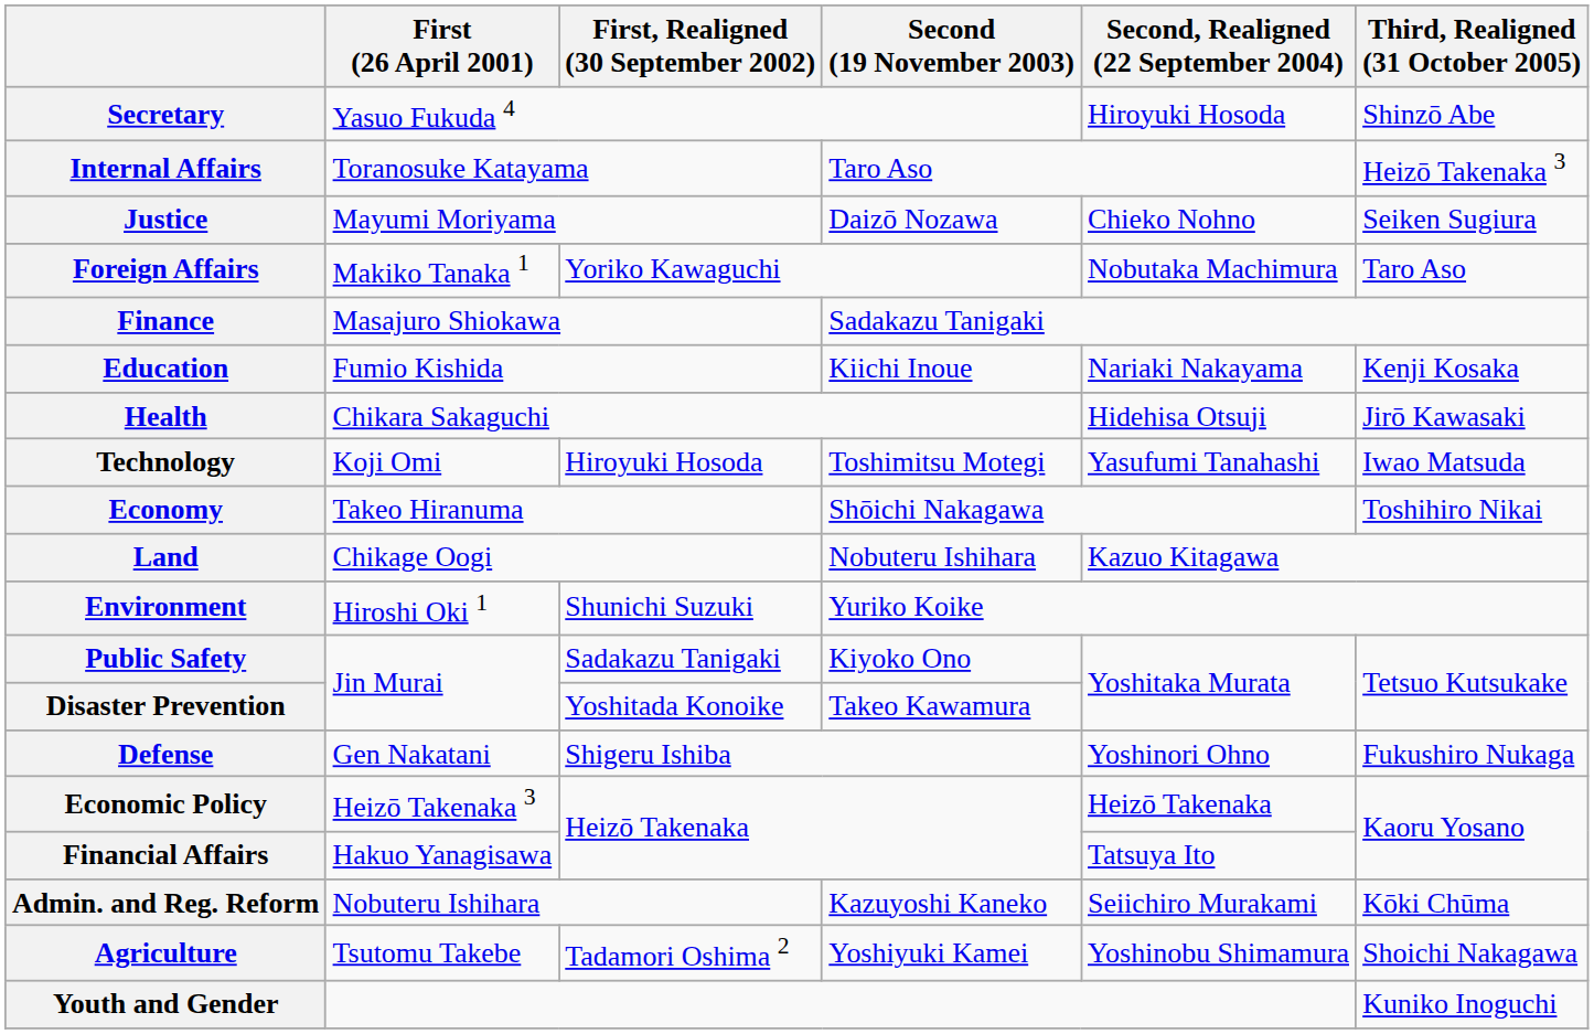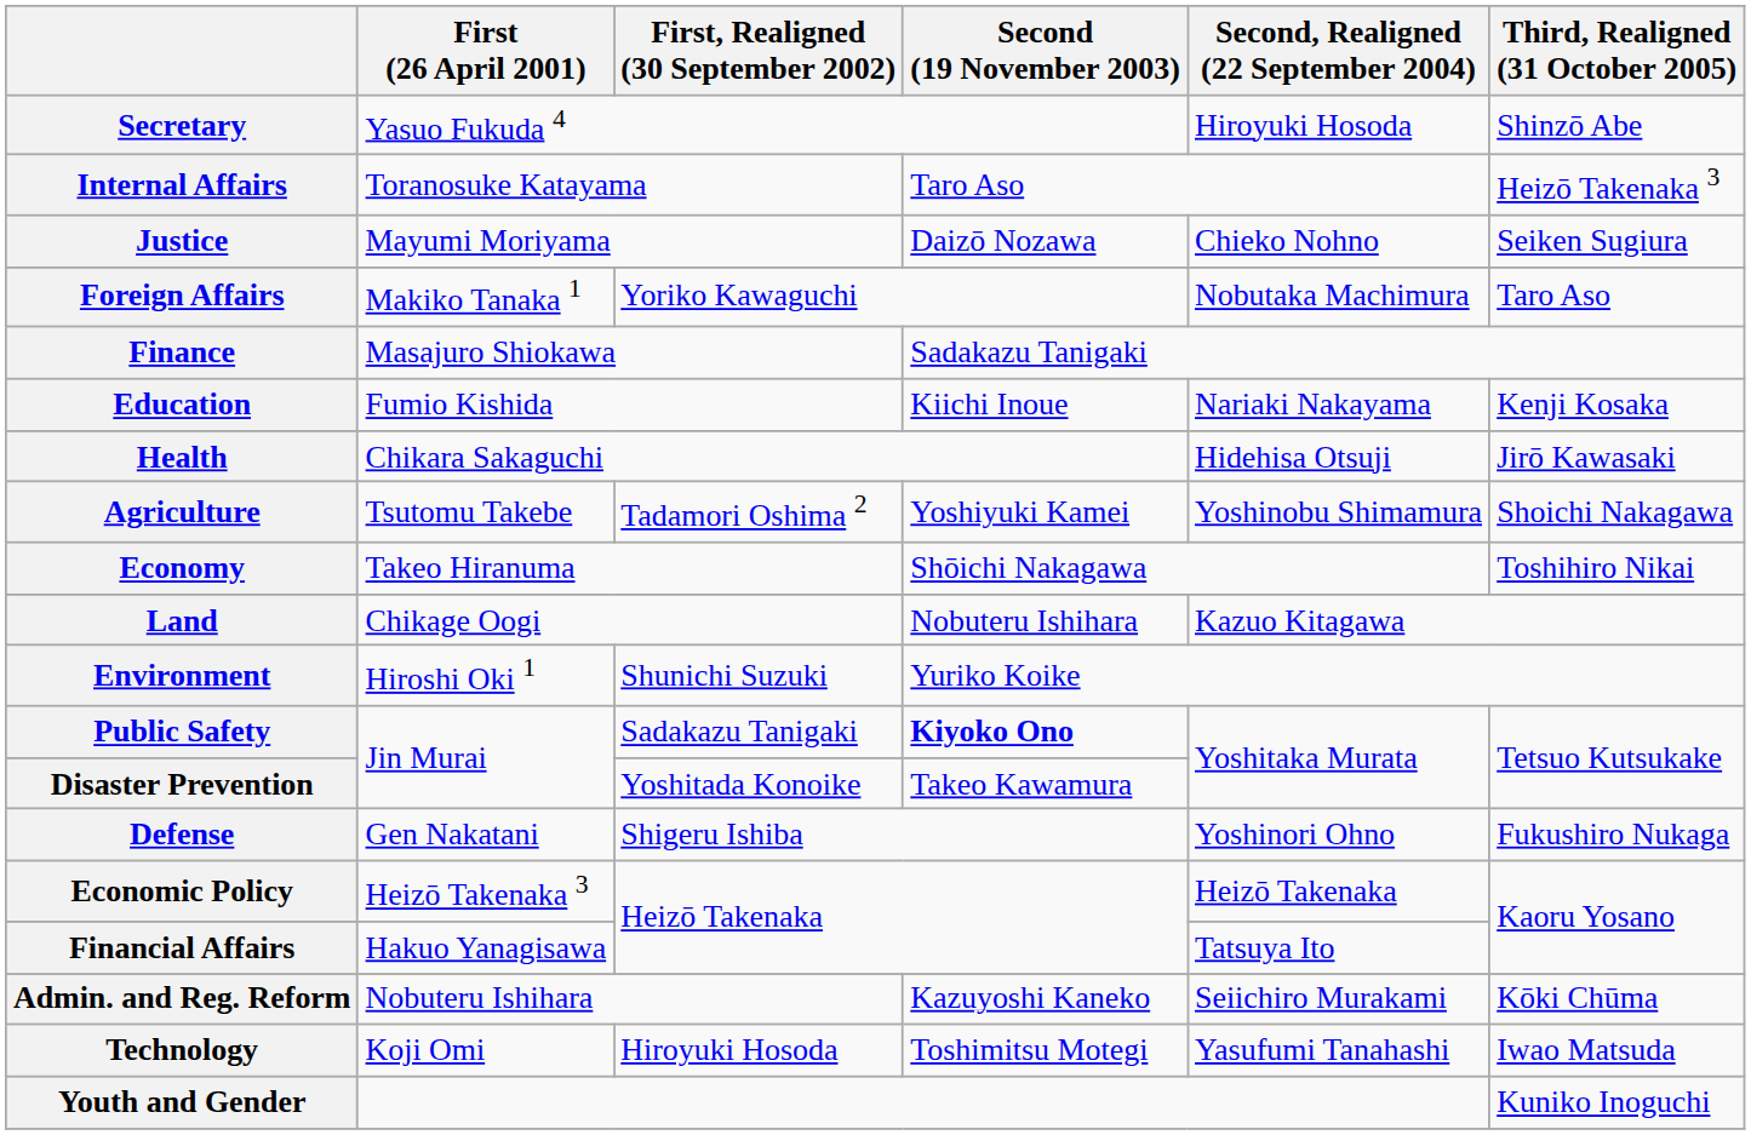rows swapped: Agriculture <-> Technology
Public Safety | Second (19 November 2003): normal -> bold
